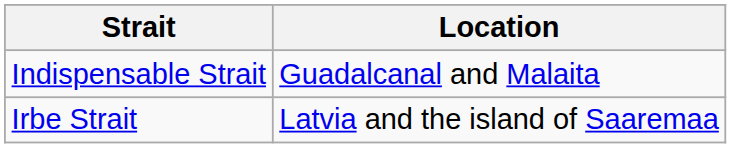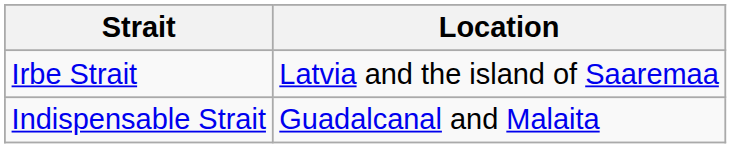rows swapped: Indispensable Strait <-> Irbe Strait
